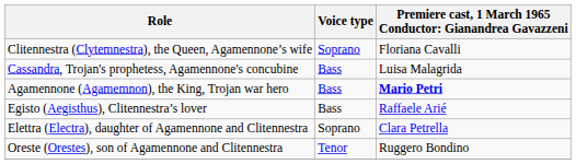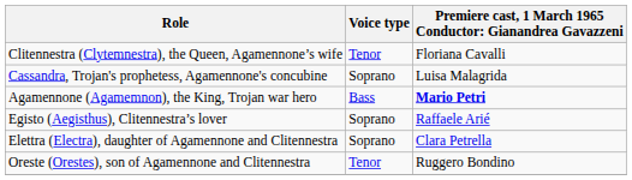Clitennestra (Clytemnestra), the Queen, Agamennone’s wife | Voice type: Soprano -> Tenor
Cassandra, Trojan's prophetess, Agamennone's concubine | Voice type: Bass -> Soprano
Egisto (Aegisthus), Clitennestra’s lover | Voice type: Bass -> Soprano
